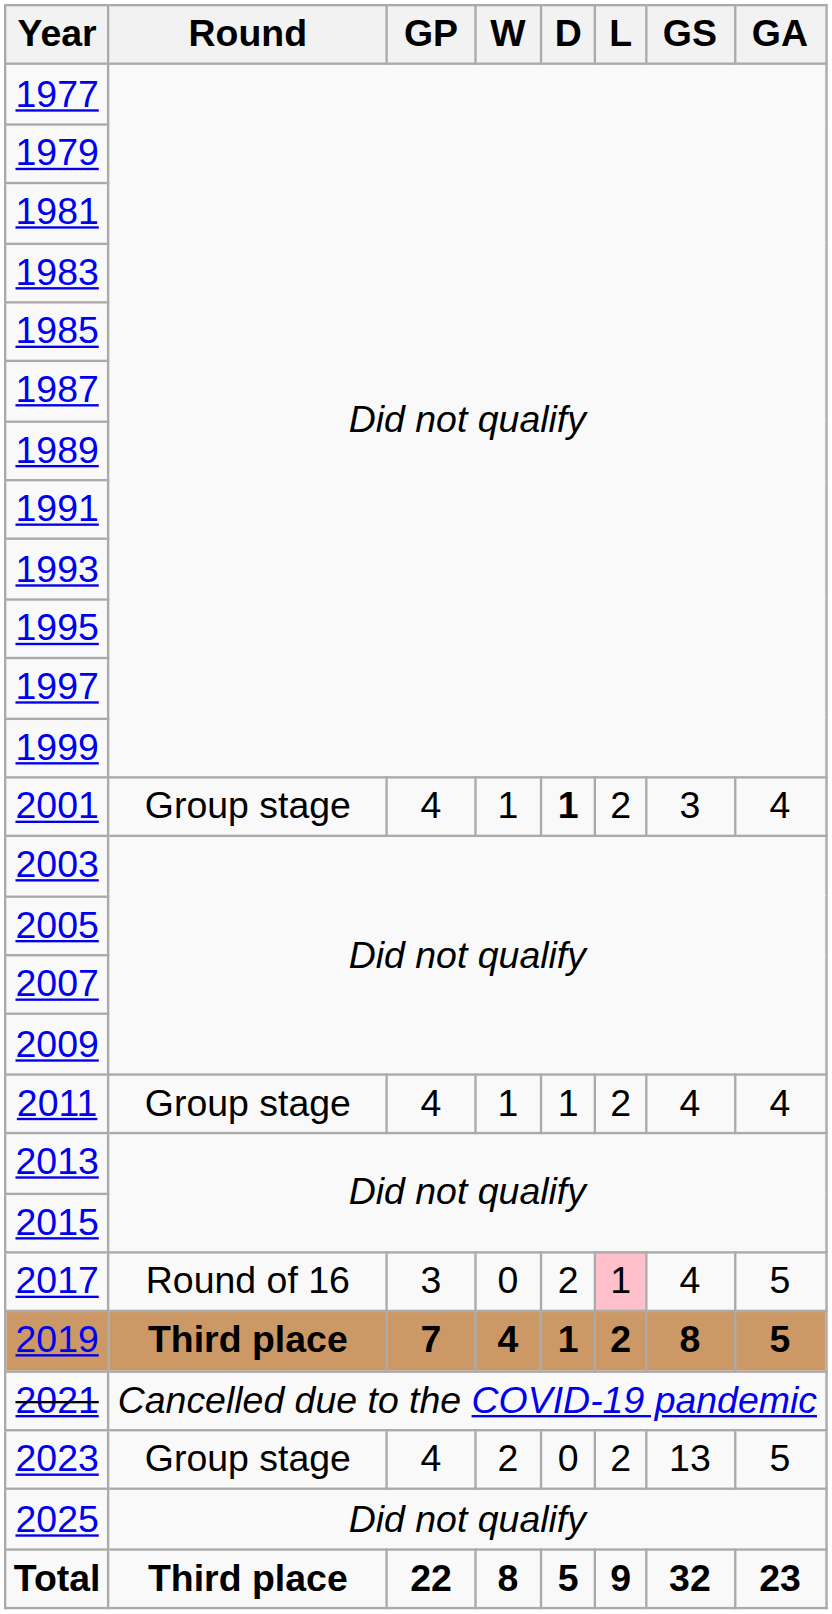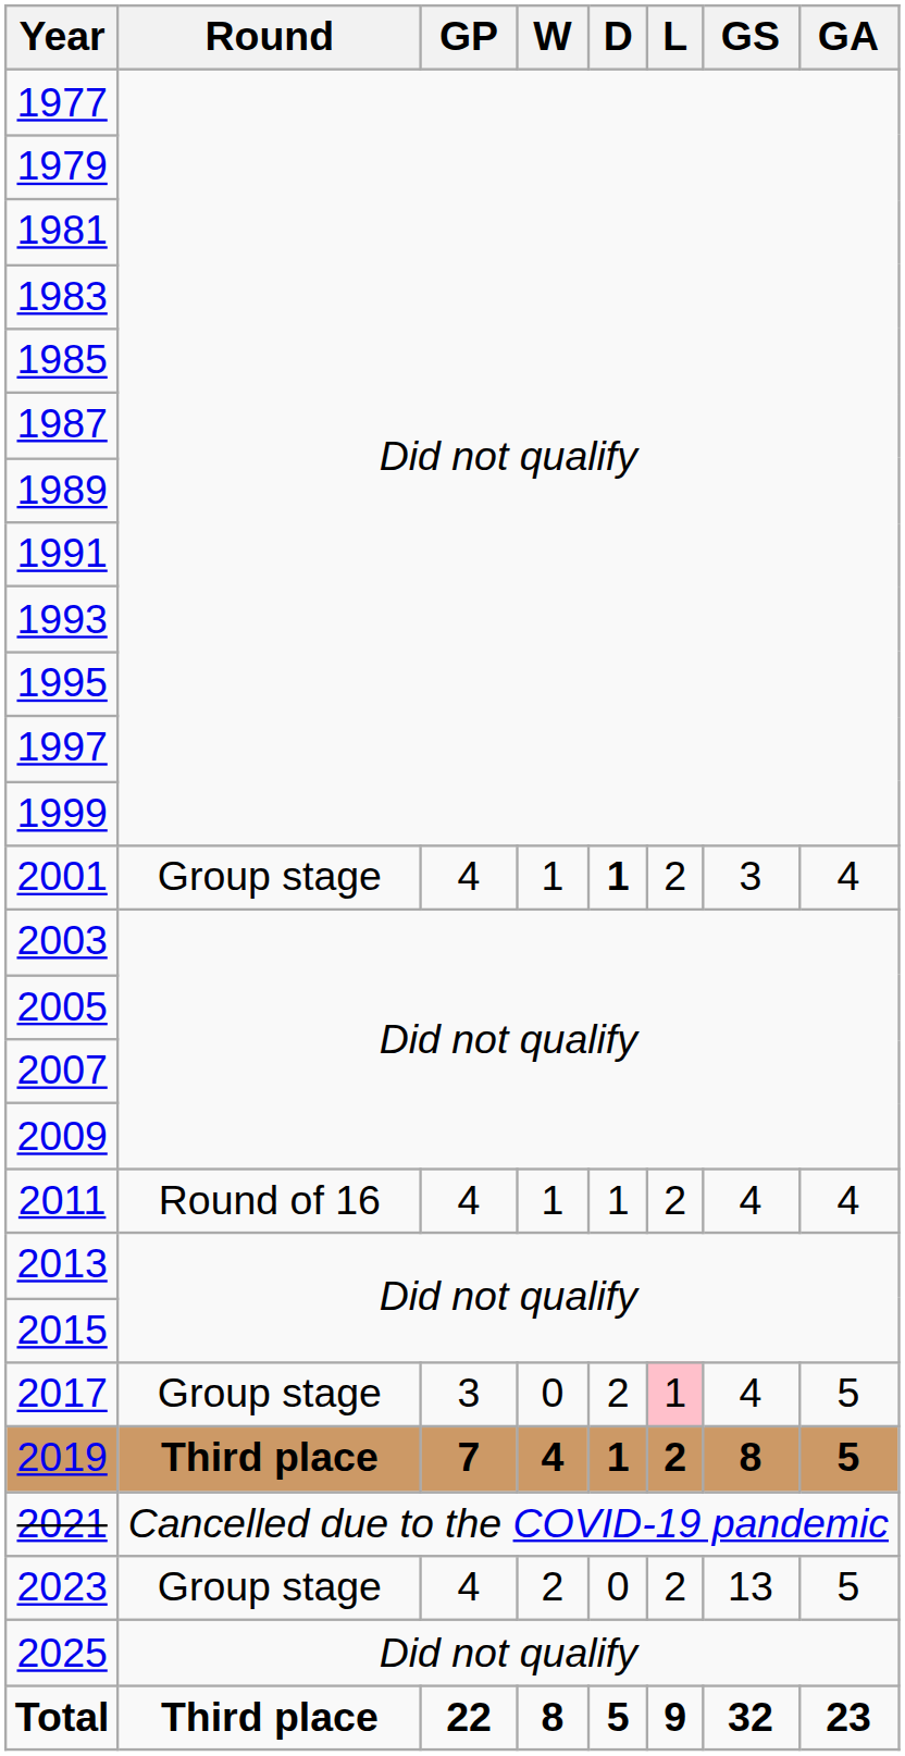2011 | Round: Group stage -> Round of 16
2017 | Round: Round of 16 -> Group stage
